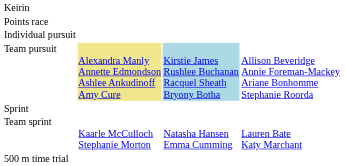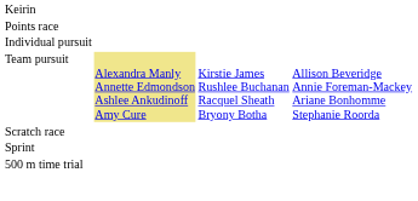Team pursuit | column 3: lightblue background -> no background
+ row: Scratch race
- row: Team sprint | Kaarle McCulloch Stephanie Morton | Natasha Hansen Emma Cumming | Lauren Bate Katy Marchant
